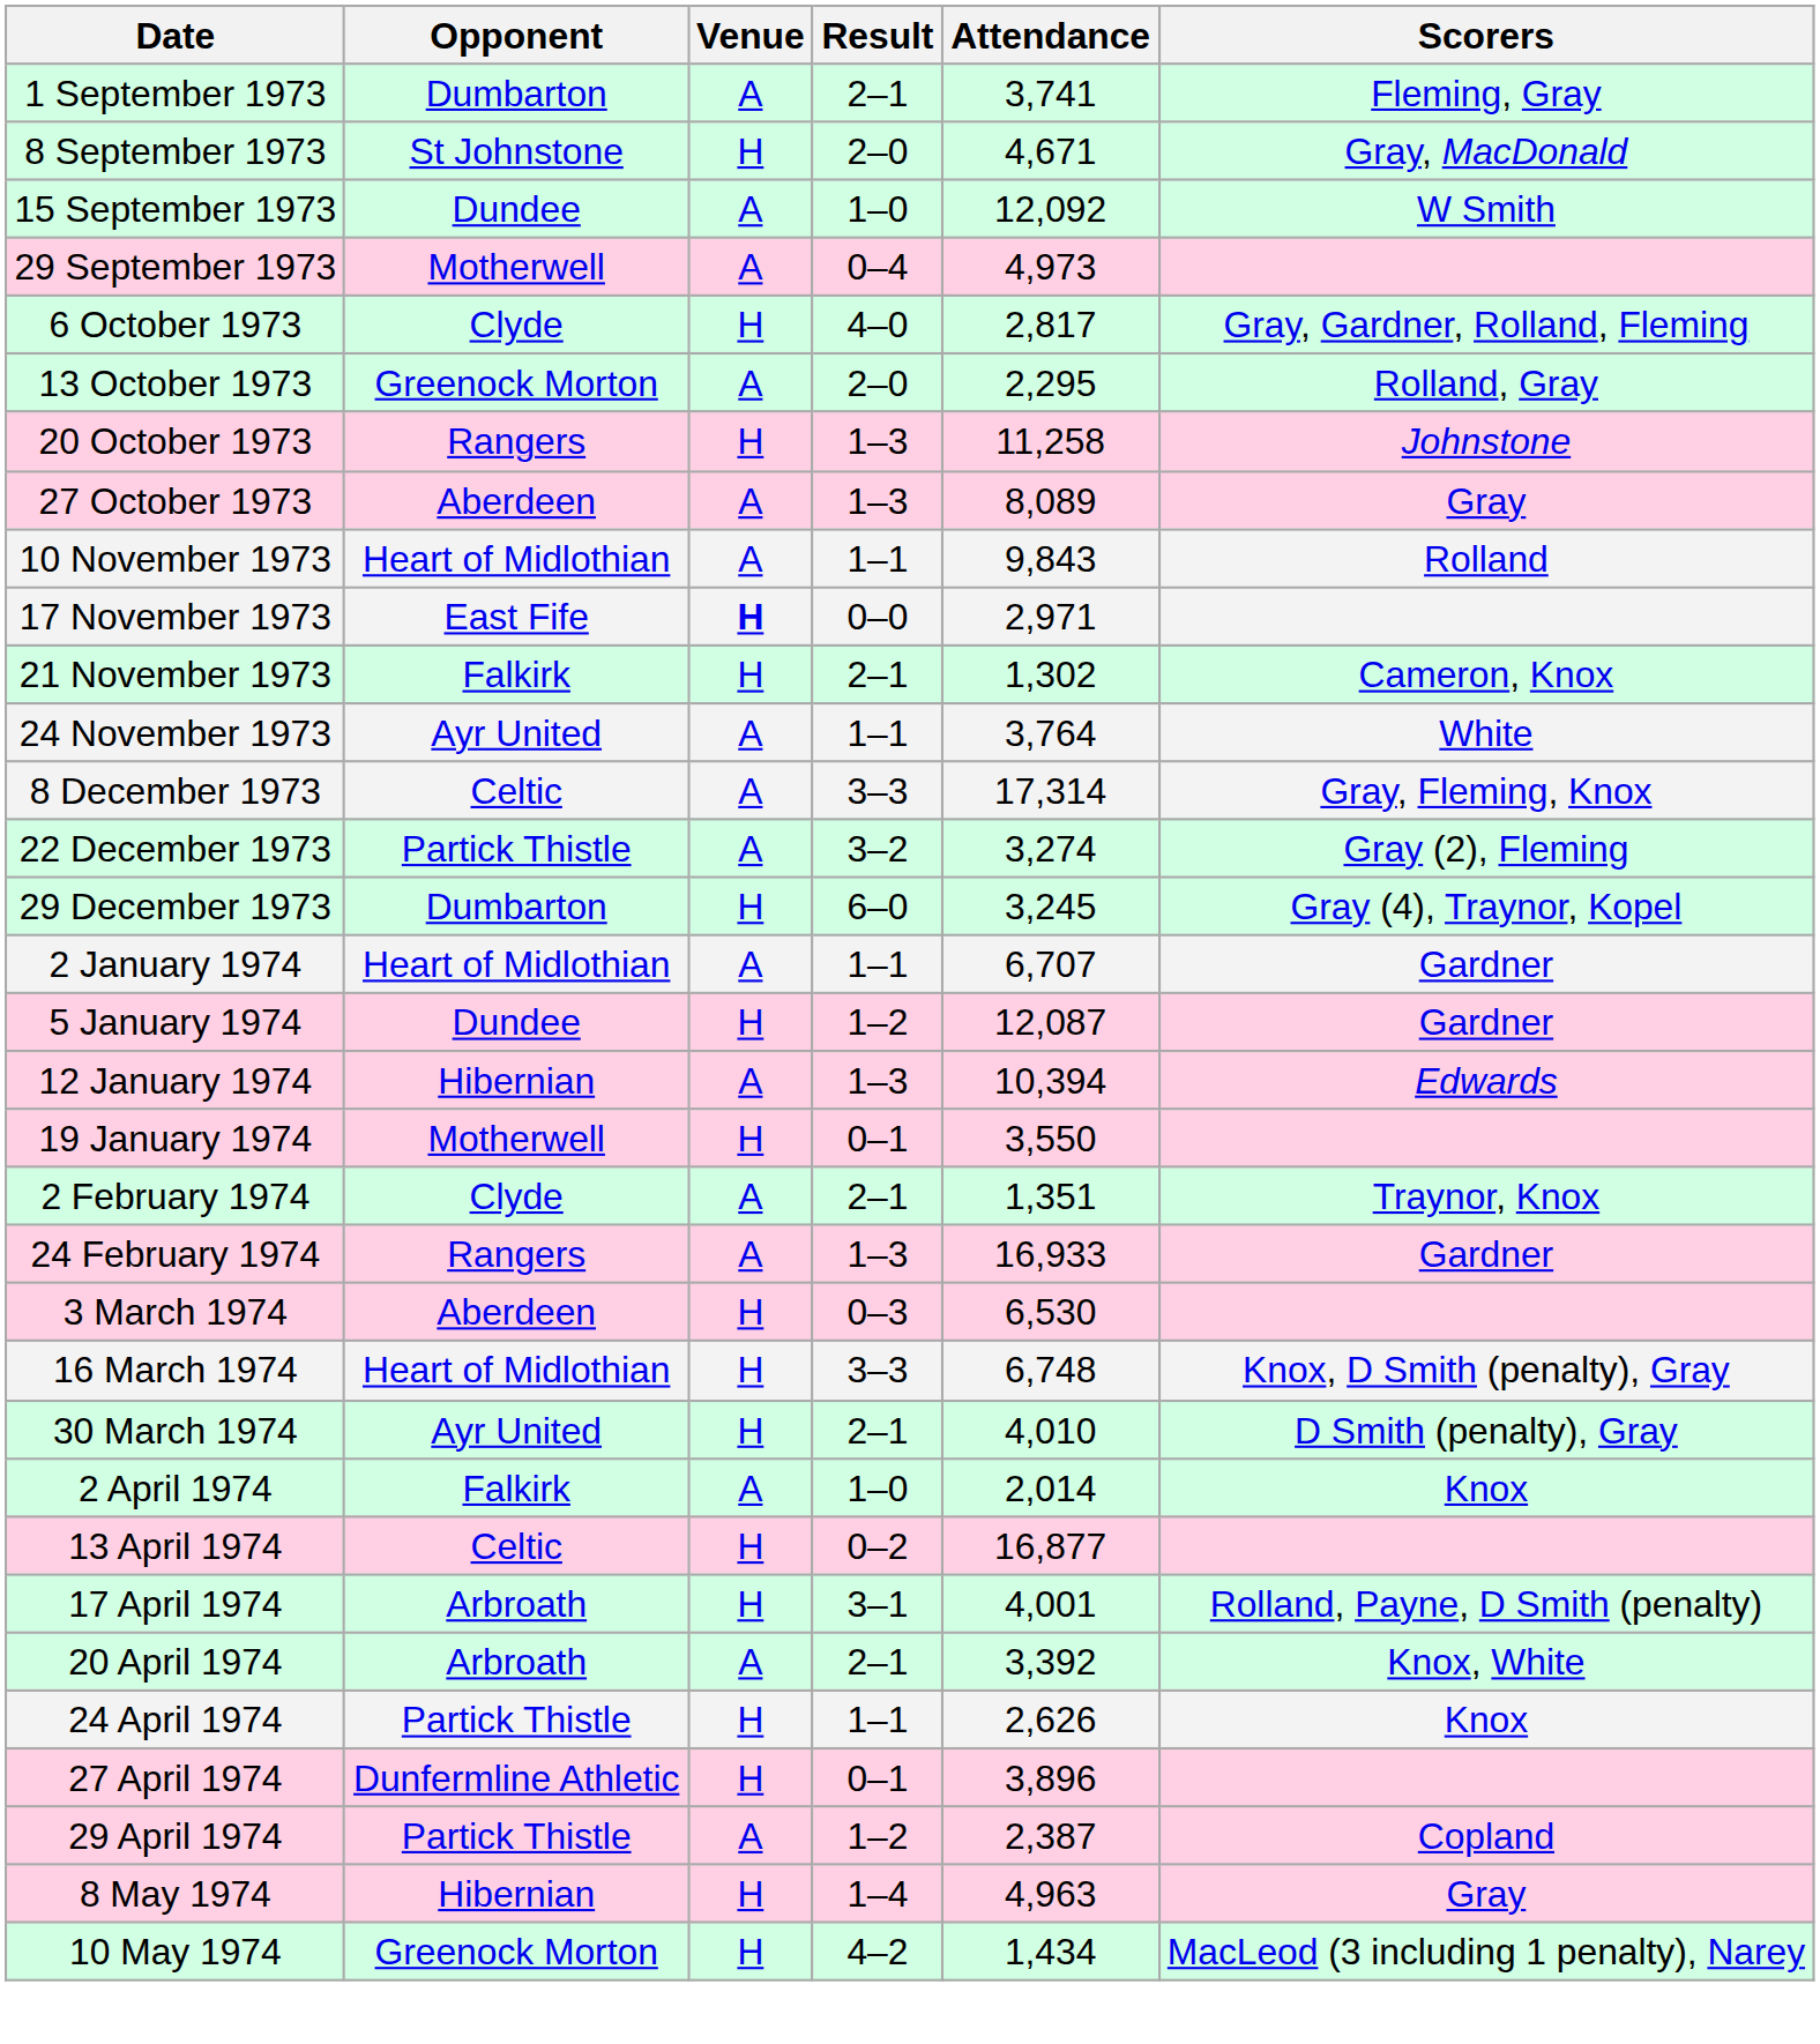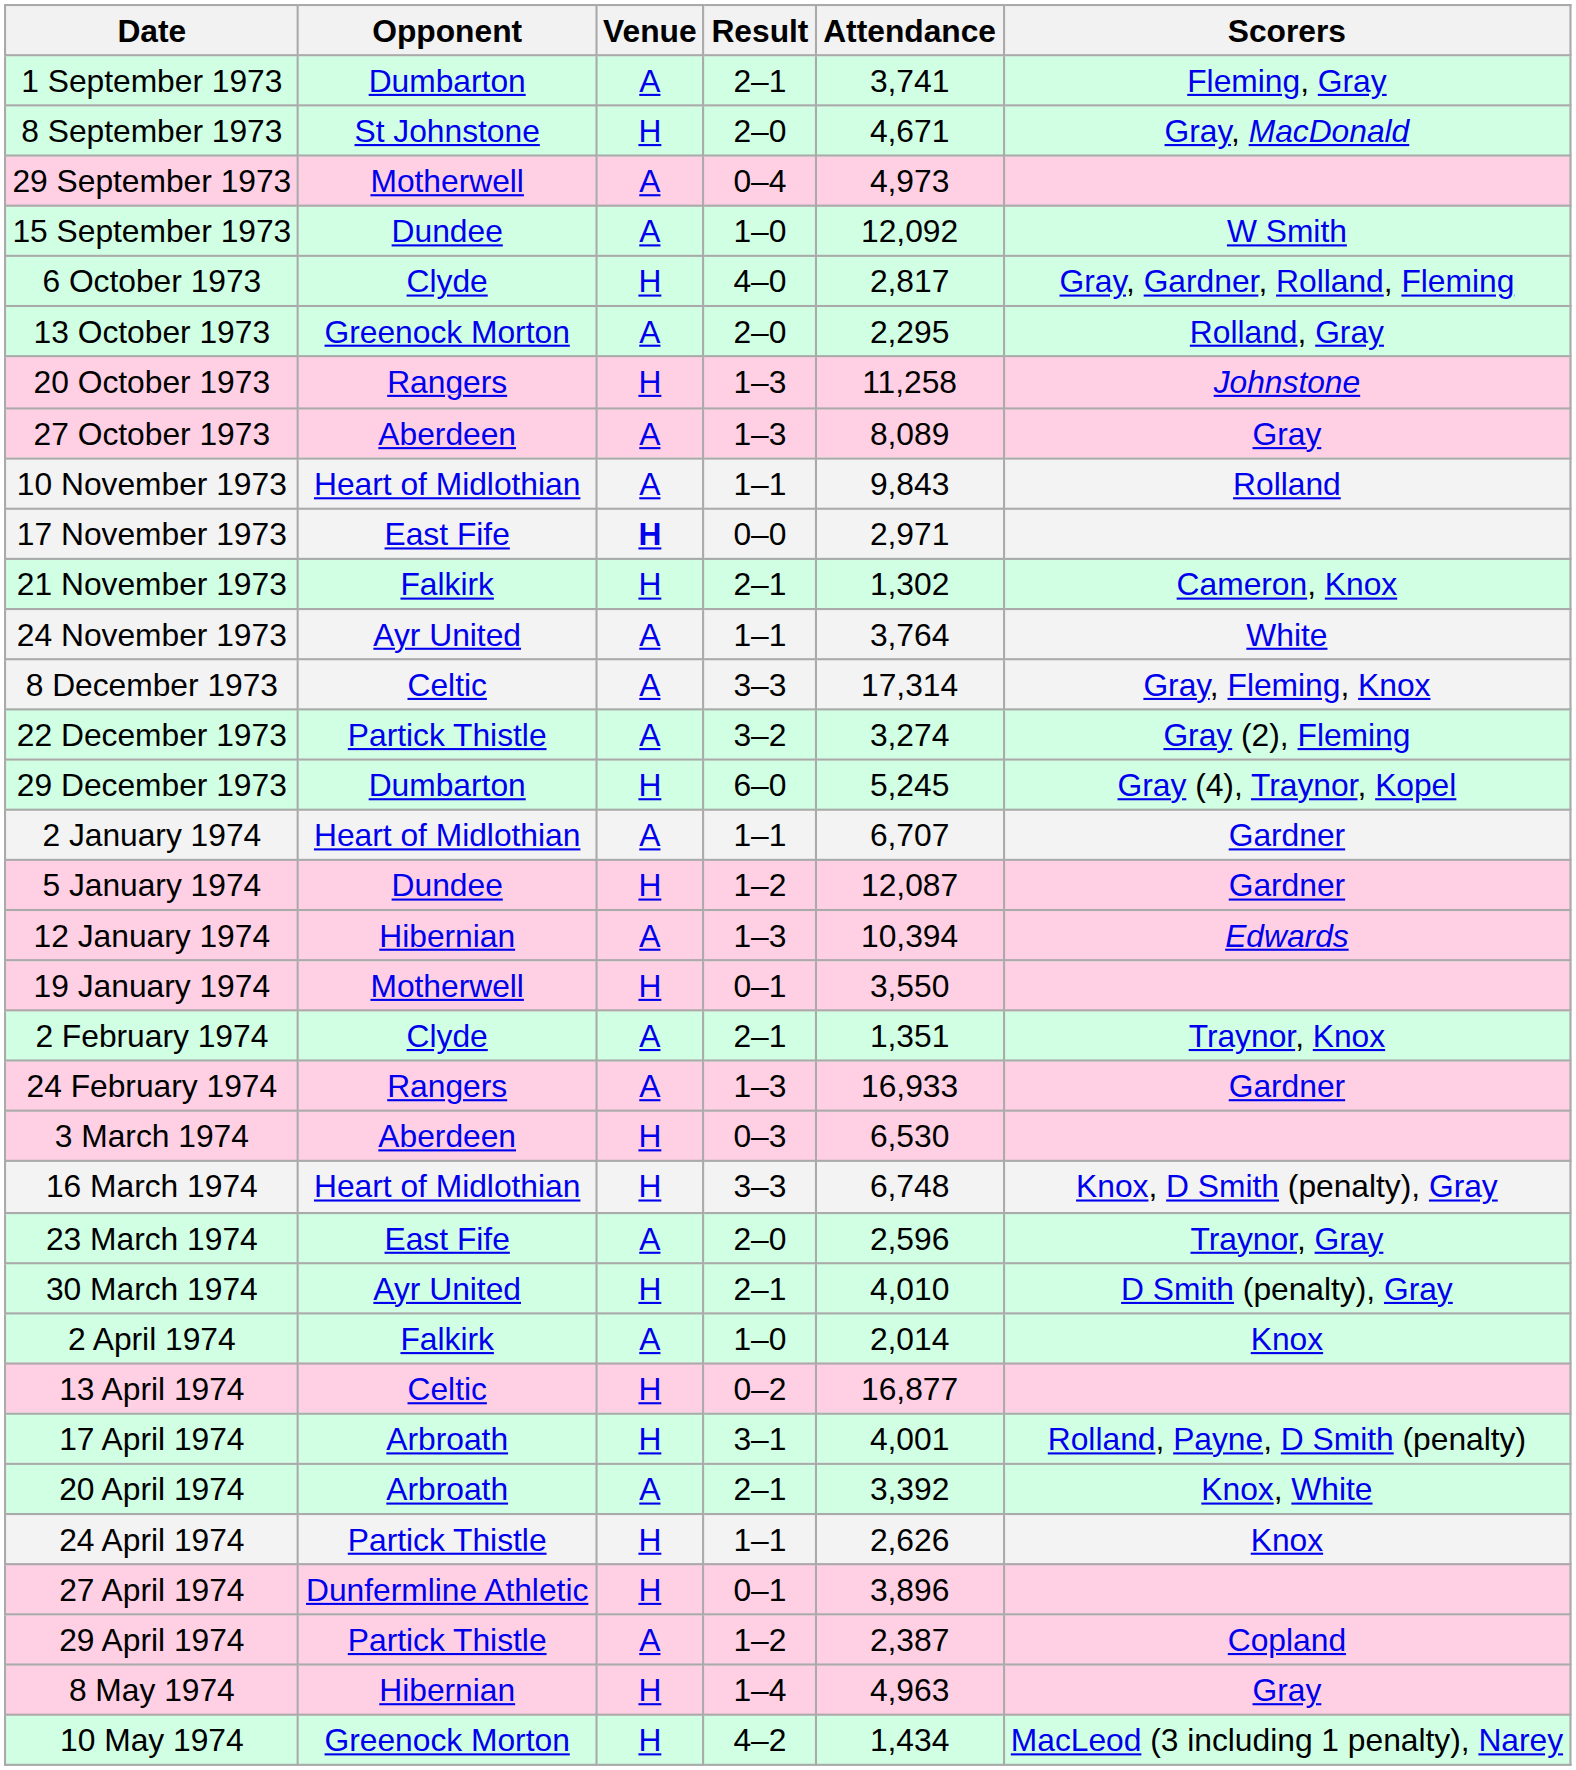rows swapped: 15 September 1973 <-> 29 September 1973
29 December 1973 | Attendance: 3,245 -> 5,245
+ row: 23 March 1974 | East Fife | A | 2–0 | 2,596 | Traynor, Gray
